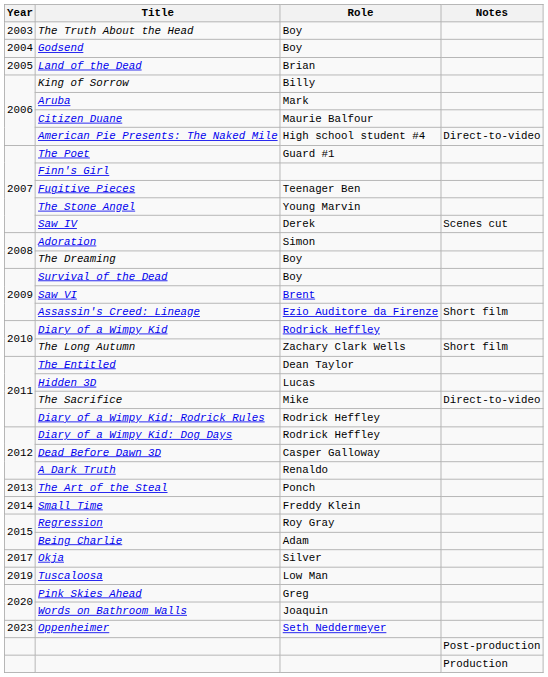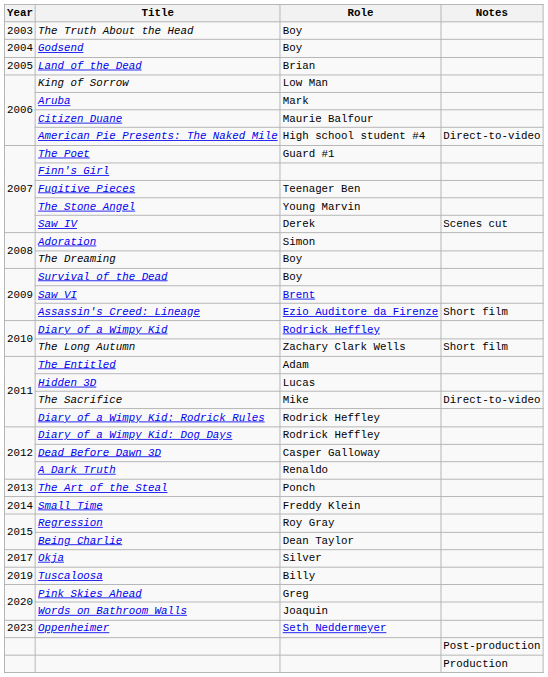King of Sorrow | Role: Billy -> Low Man
The Entitled | Role: Dean Taylor -> Adam
Being Charlie | Role: Adam -> Dean Taylor
Tuscaloosa | Role: Low Man -> Billy
